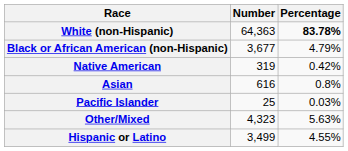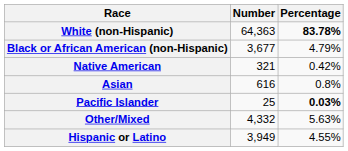Native American | Number: 319 -> 321
Pacific Islander | Percentage: normal -> bold
Other/Mixed | Number: 4,323 -> 4,332
Hispanic or Latino | Number: 3,499 -> 3,949
